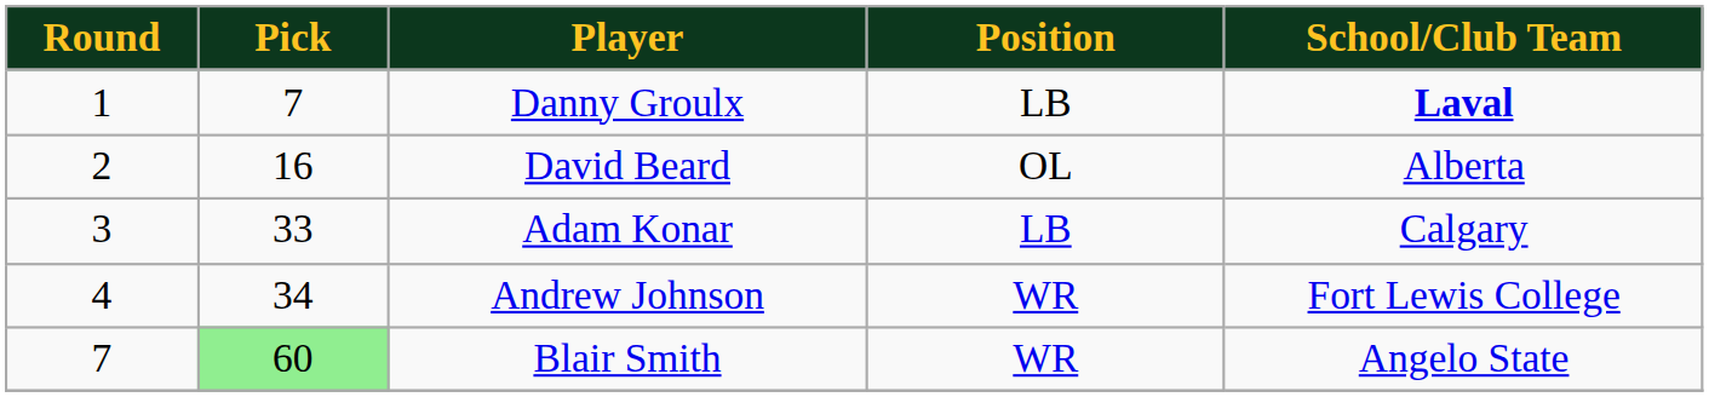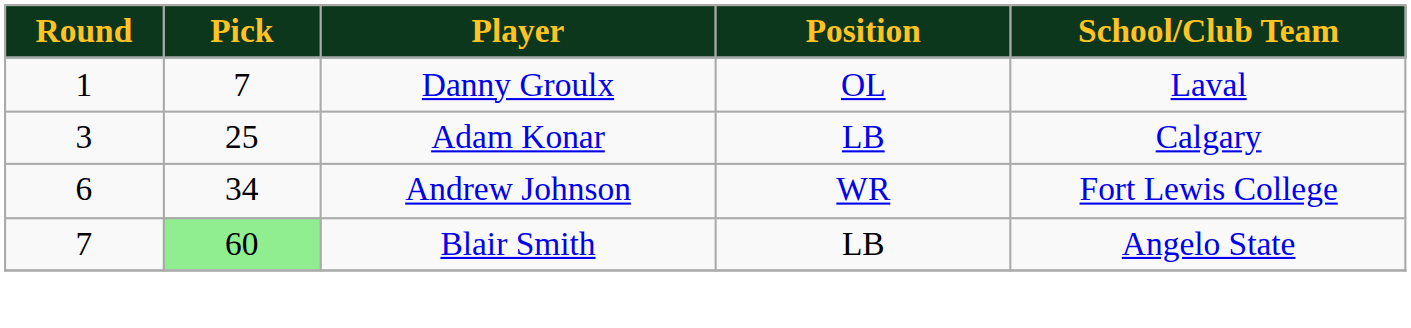Danny Groulx | Position: LB -> OL
Danny Groulx | School/Club Team: bold -> normal
- row: 2 | 16 | David Beard | OL | Alberta
Adam Konar | Pick: 33 -> 25
Andrew Johnson | Round: 4 -> 6
Blair Smith | Position: WR -> LB
